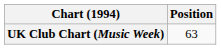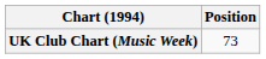UK Club Chart (Music Week) | Position: 63 -> 73
